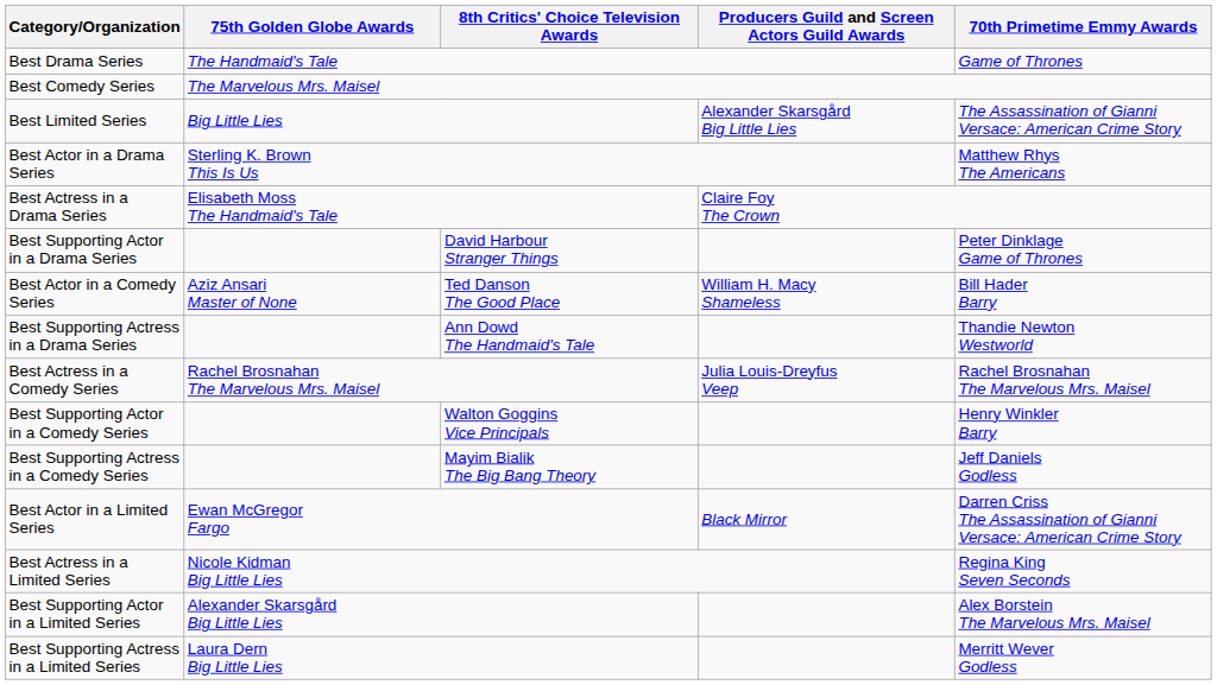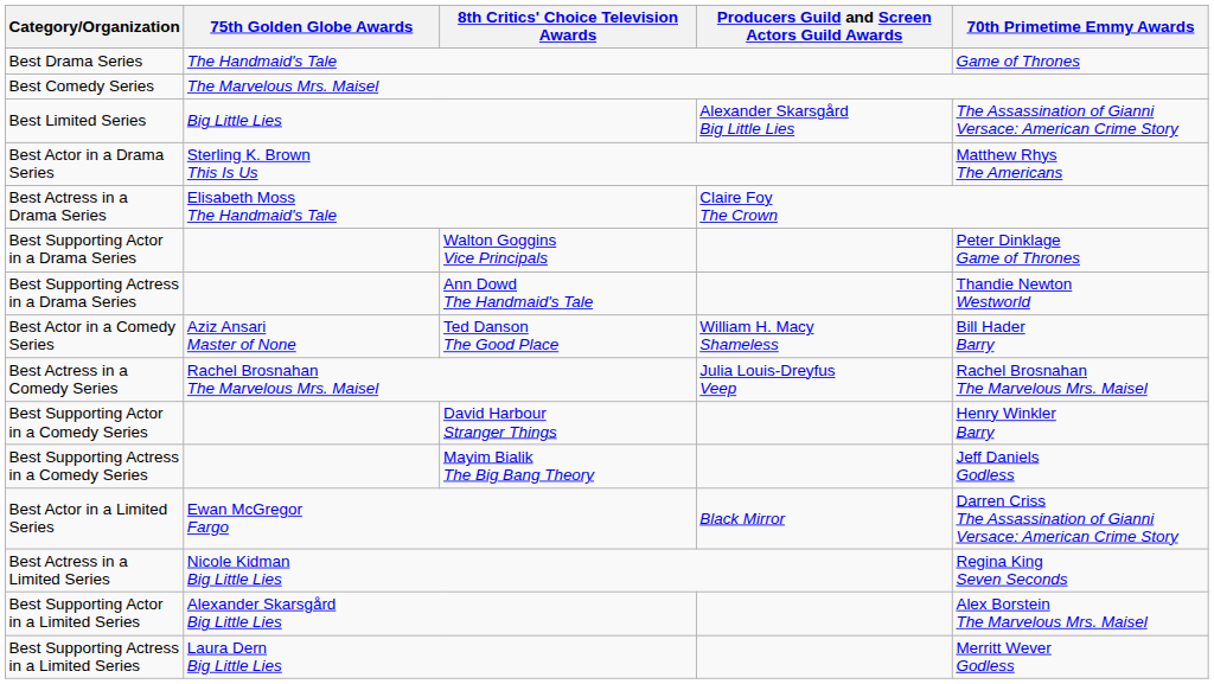Best Supporting Actor in a Drama Series | 8th Critics' Choice Television Awards: David Harbour Stranger Things -> Walton Goggins Vice Principals
rows swapped: Best Supporting Actress in a Drama Series <-> Best Actor in a Comedy Series
Best Supporting Actor in a Comedy Series | 8th Critics' Choice Television Awards: Walton Goggins Vice Principals -> David Harbour Stranger Things
